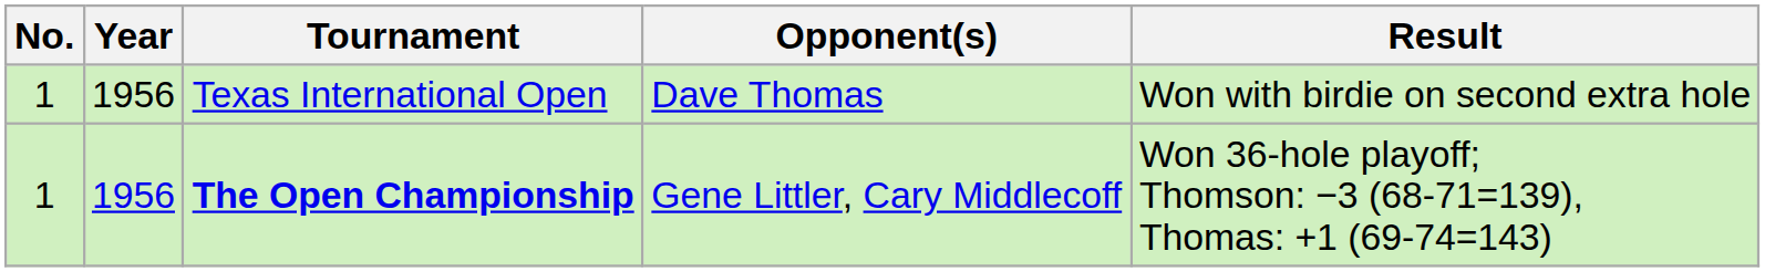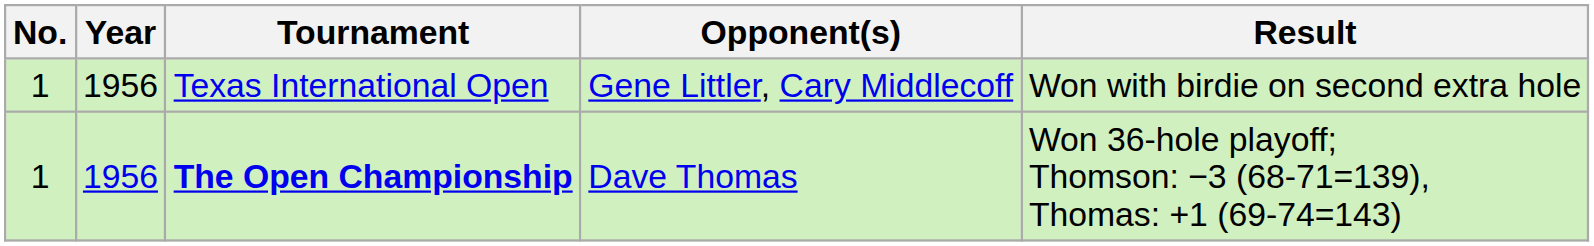Texas International Open | Opponent(s): Dave Thomas -> Gene Littler, Cary Middlecoff
The Open Championship | Opponent(s): Gene Littler, Cary Middlecoff -> Dave Thomas
